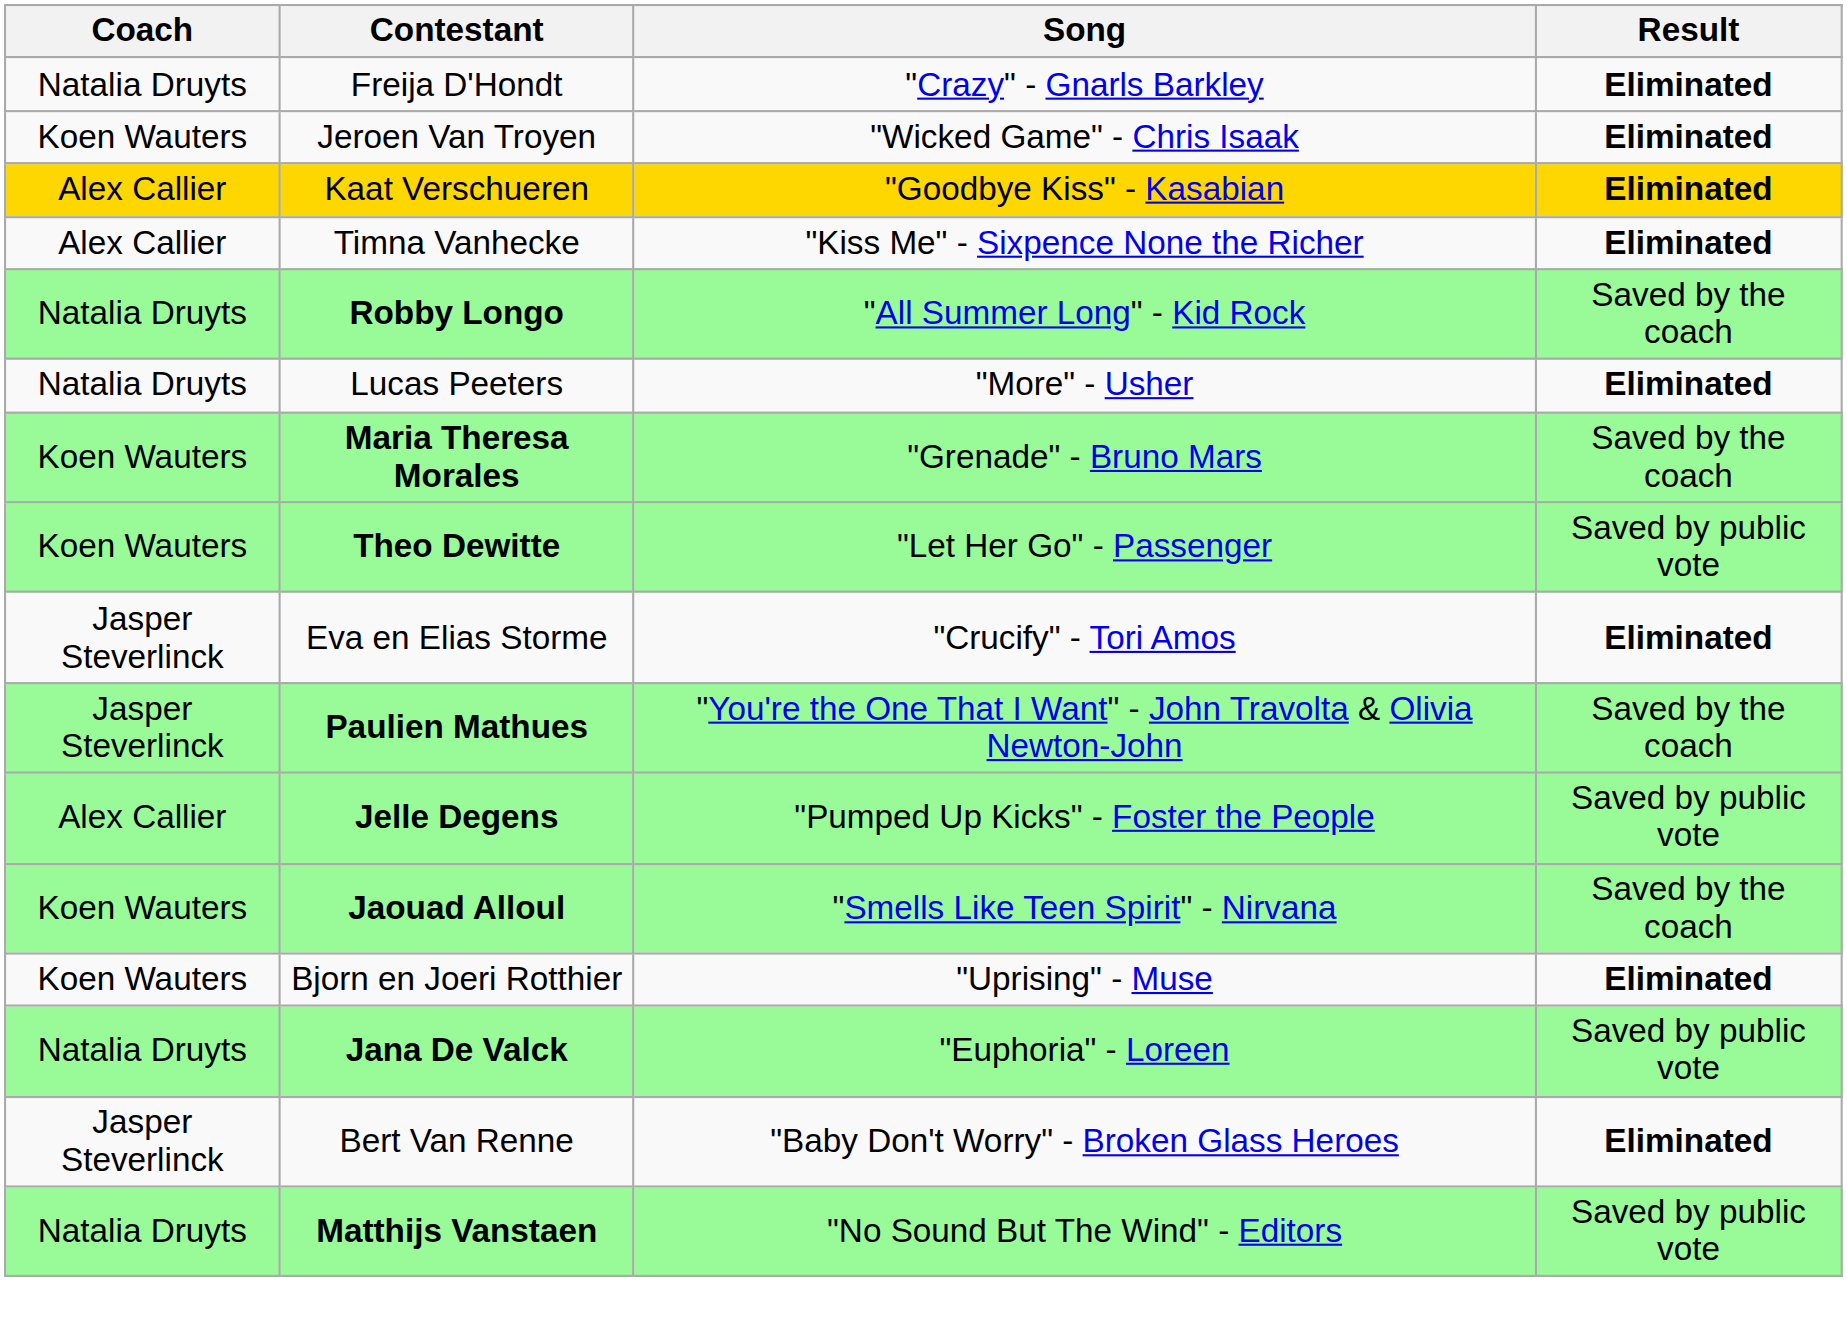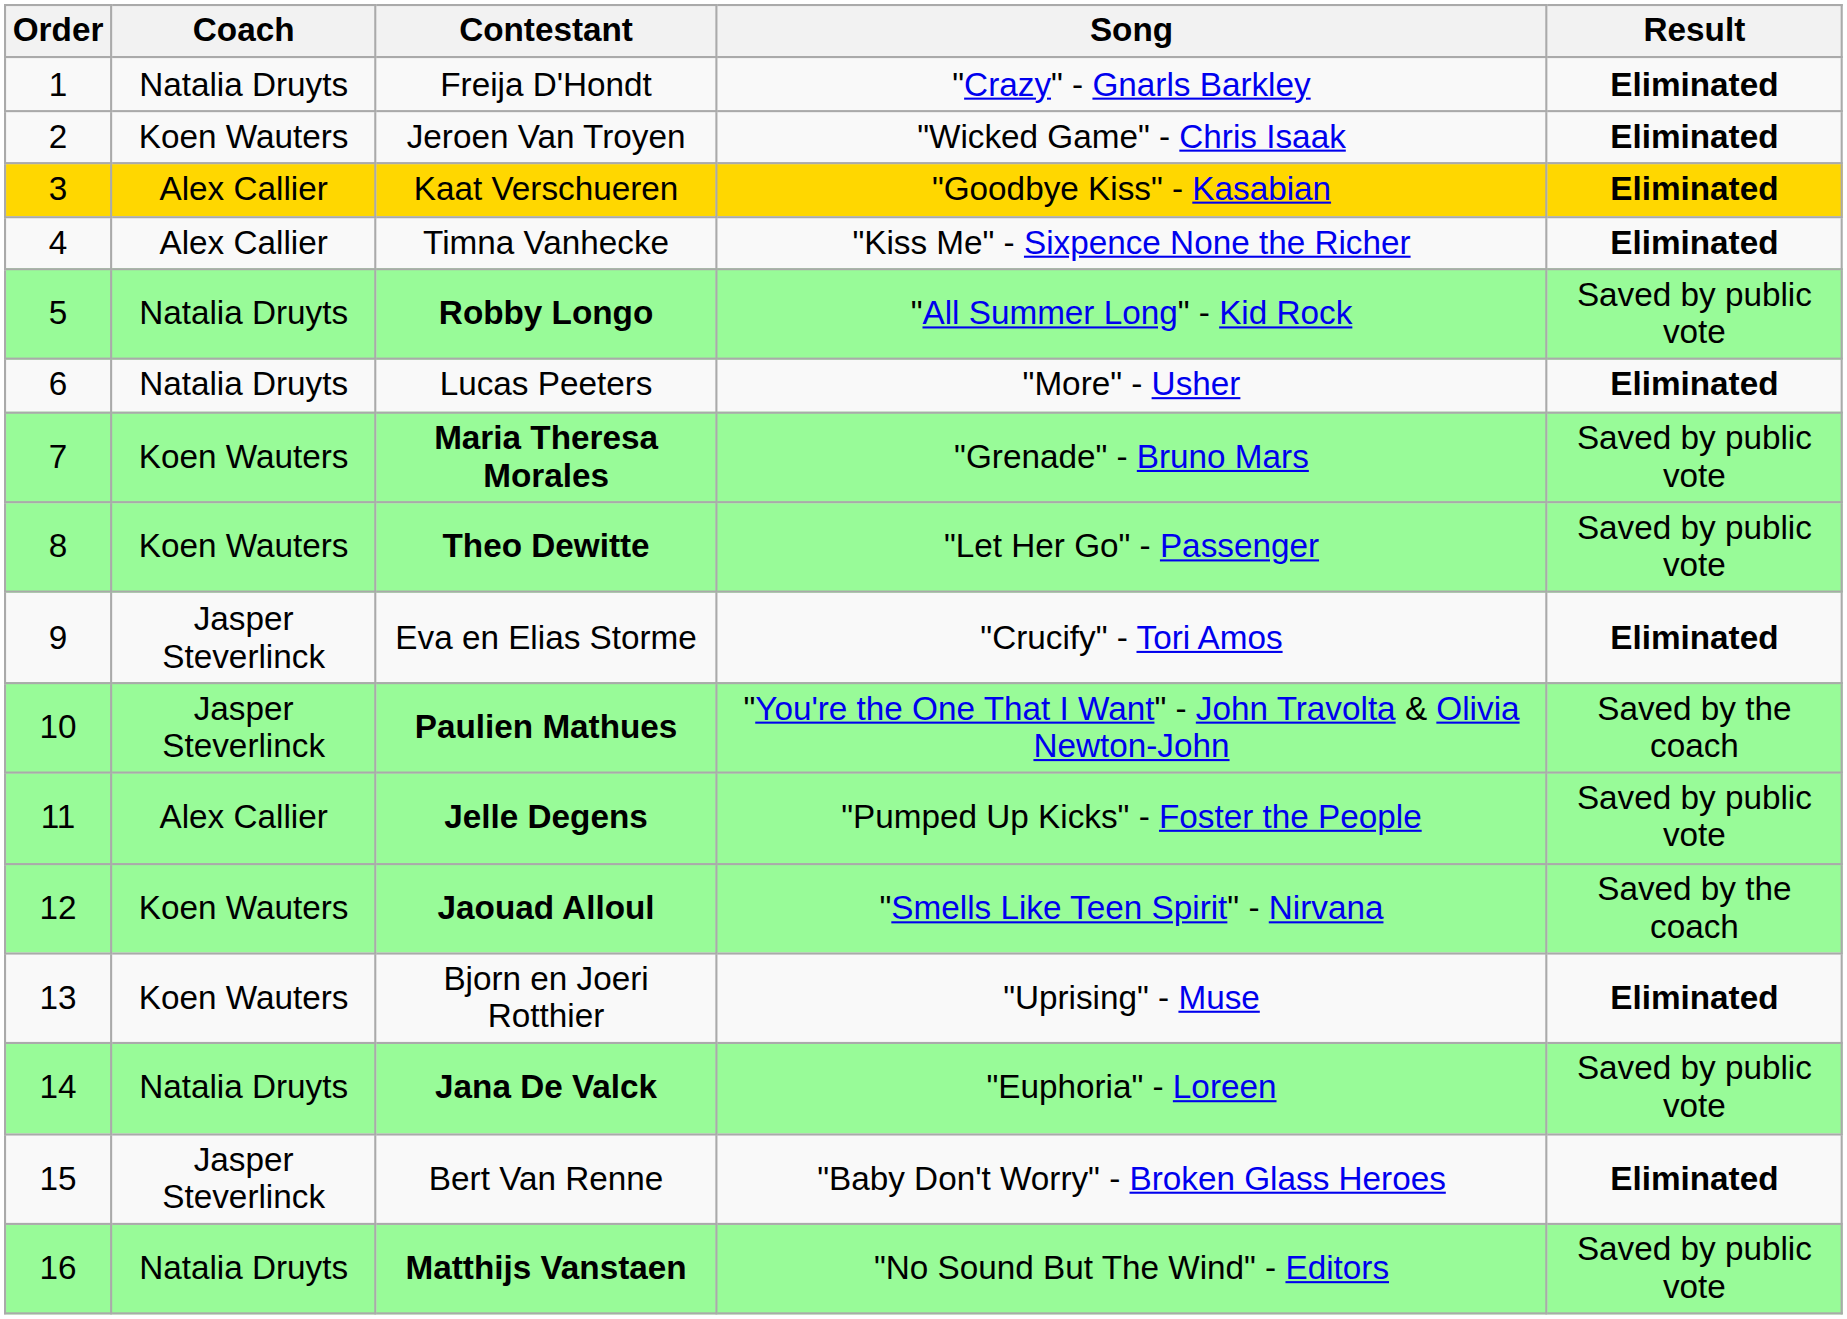+ column: Order | 1 | 2 | 3 | 4 | 5 | 6 | 7 | 8 | 9 | 10 | 11 | 12 | 13 | 14 | 15 | 16
Robby Longo | Result: Saved by the coach -> Saved by public vote
Maria Theresa Morales | Result: Saved by the coach -> Saved by public vote
